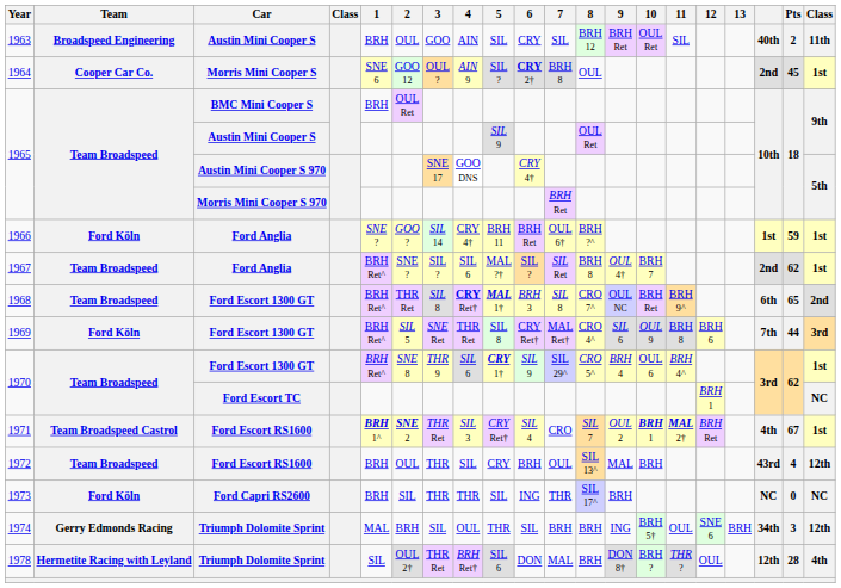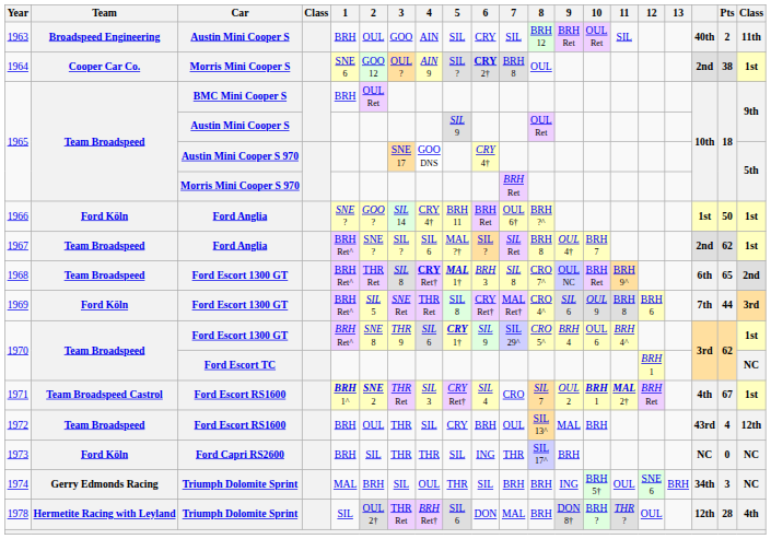1964 | Pts: 45 -> 38
1966 | Pts: 59 -> 50
1974 | column 20: 12th -> NC
